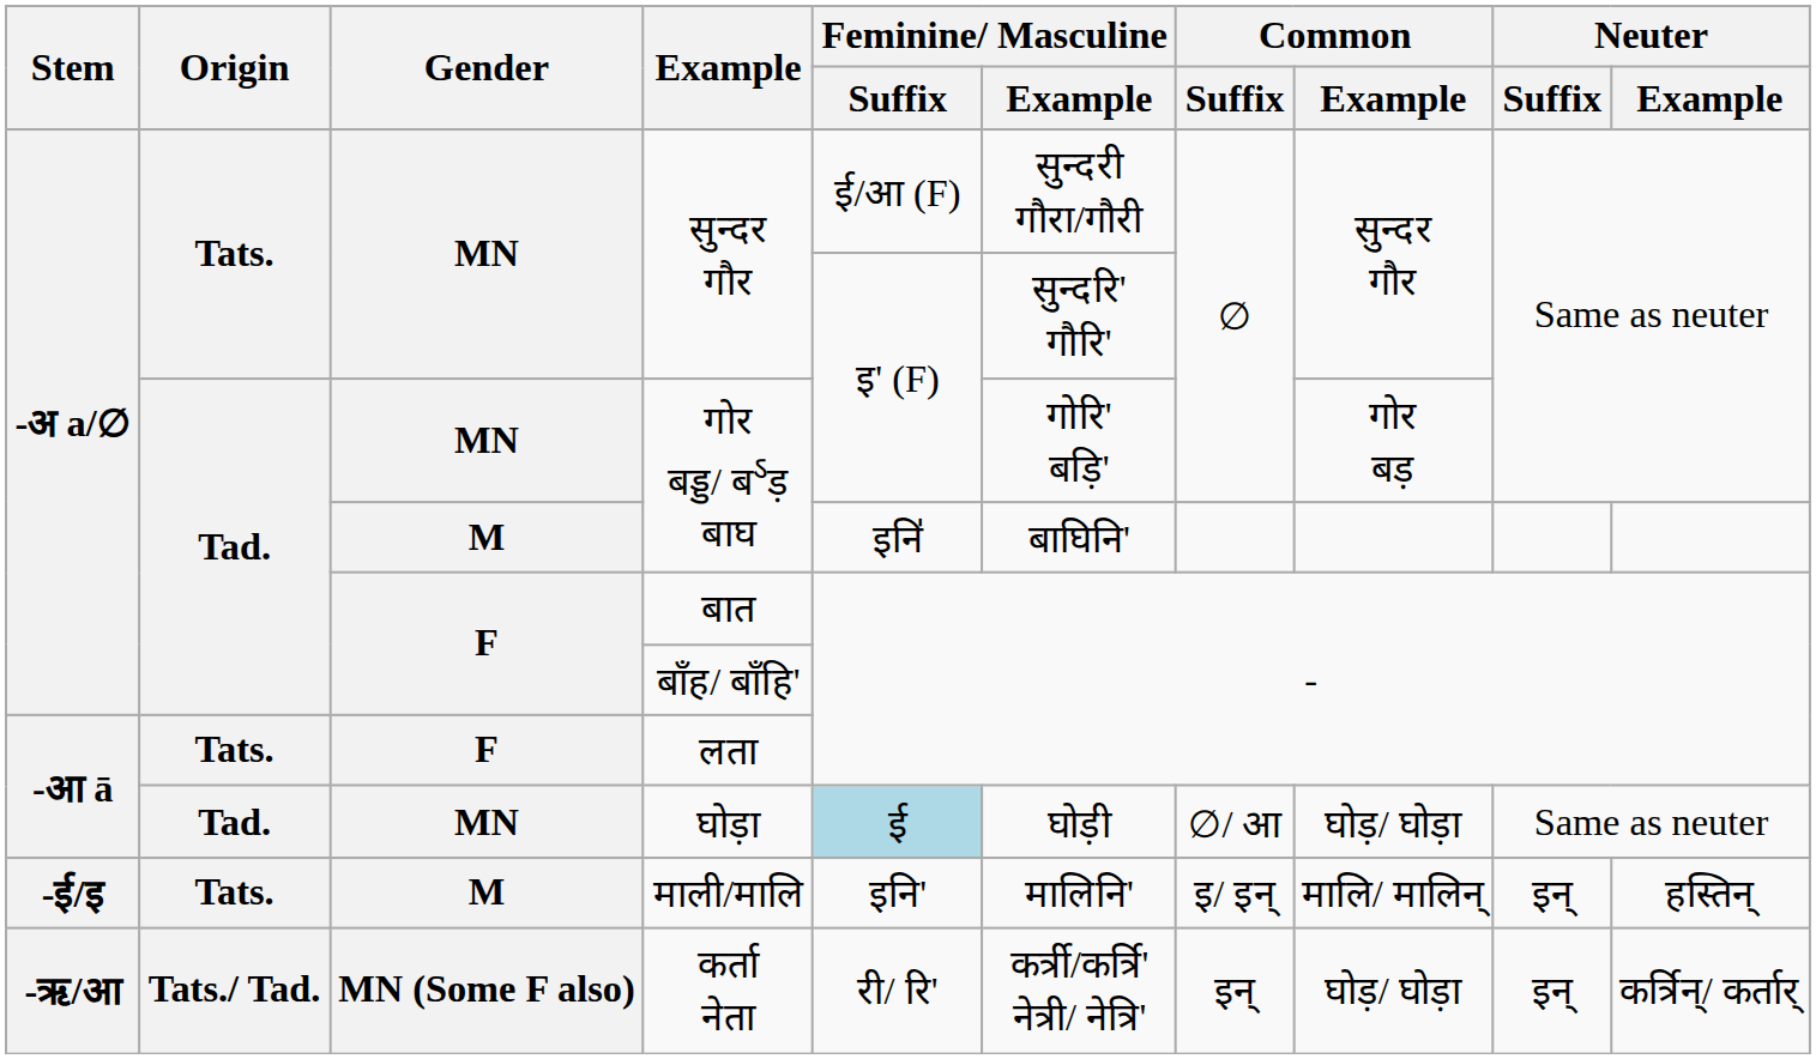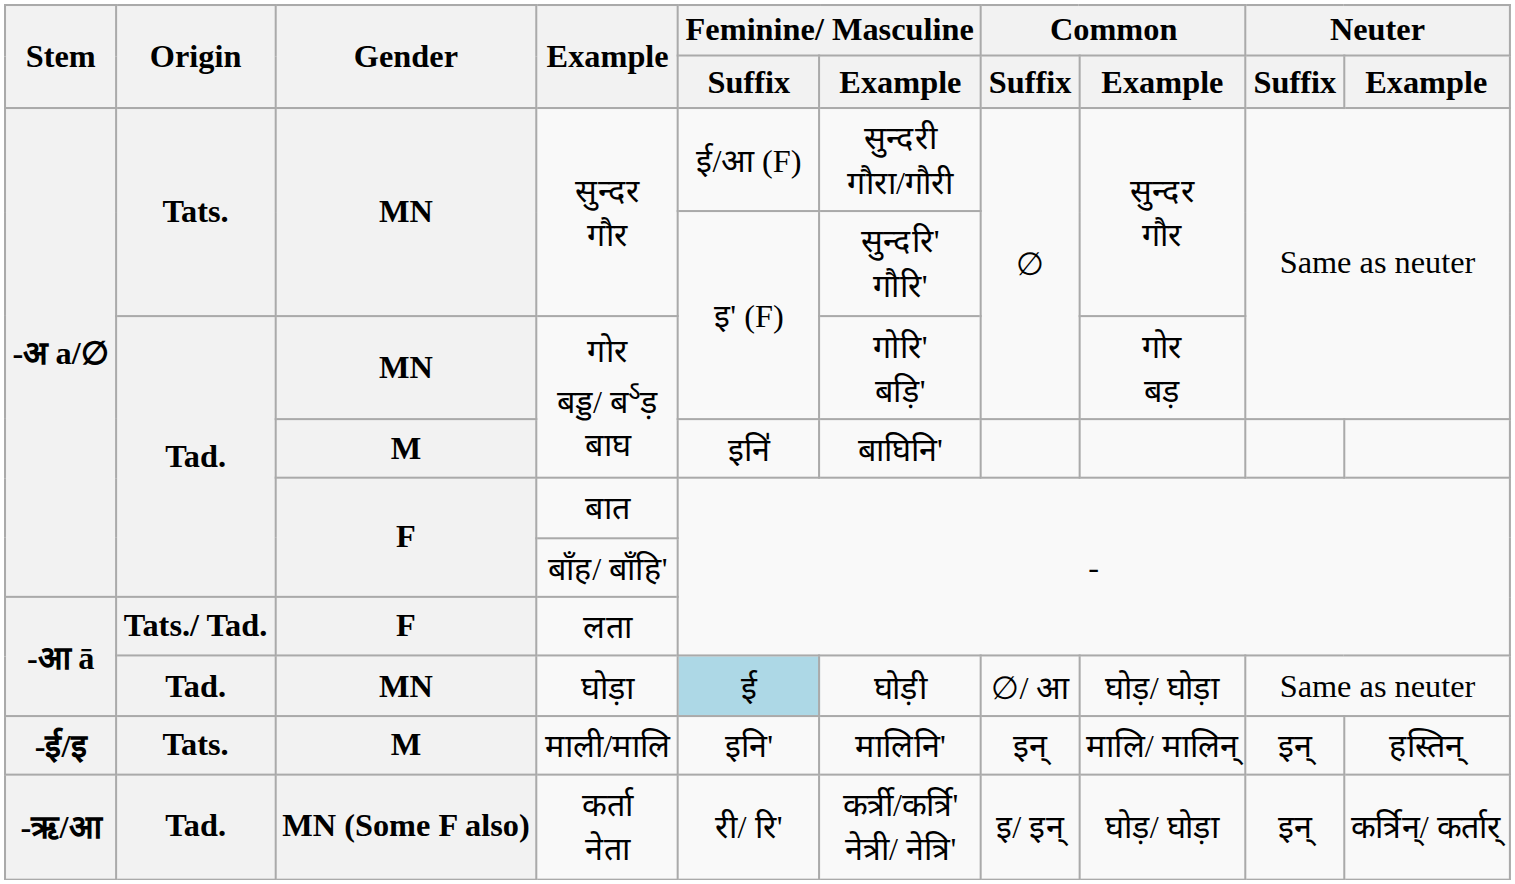लता | Origin: Tats. -> Tats./ Tad.
माली/मालि | Common / Suffix: इ/ इन् -> इन्
कर्ता नेता | Origin: Tats./ Tad. -> Tad.
कर्ता नेता | Common / Suffix: इन् -> इ/ इन्
